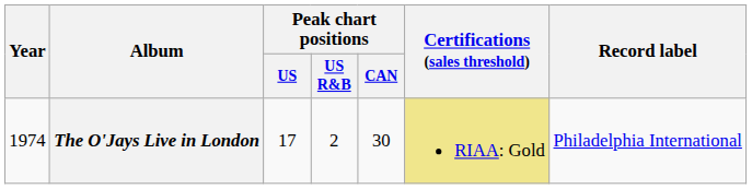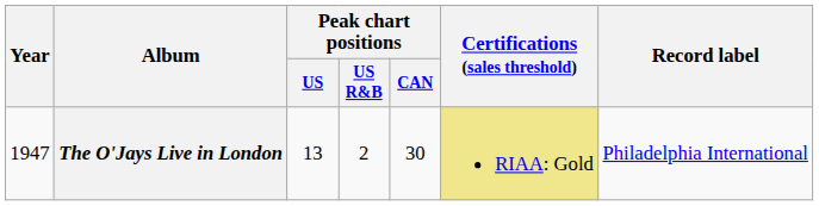The O'Jays Live in London | Year: 1974 -> 1947
The O'Jays Live in London | Peak chart positions / US: 17 -> 13
